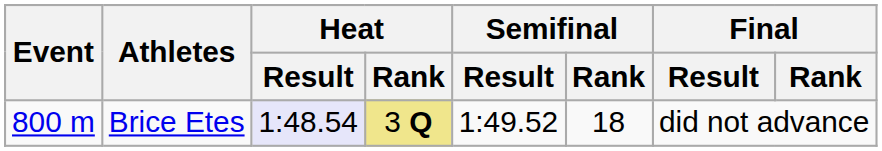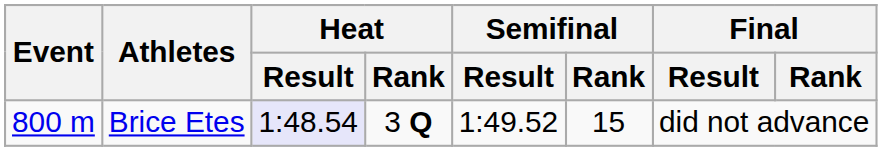Brice Etes | Heat / Rank: khaki background -> no background
Brice Etes | Semifinal / Rank: 18 -> 15
